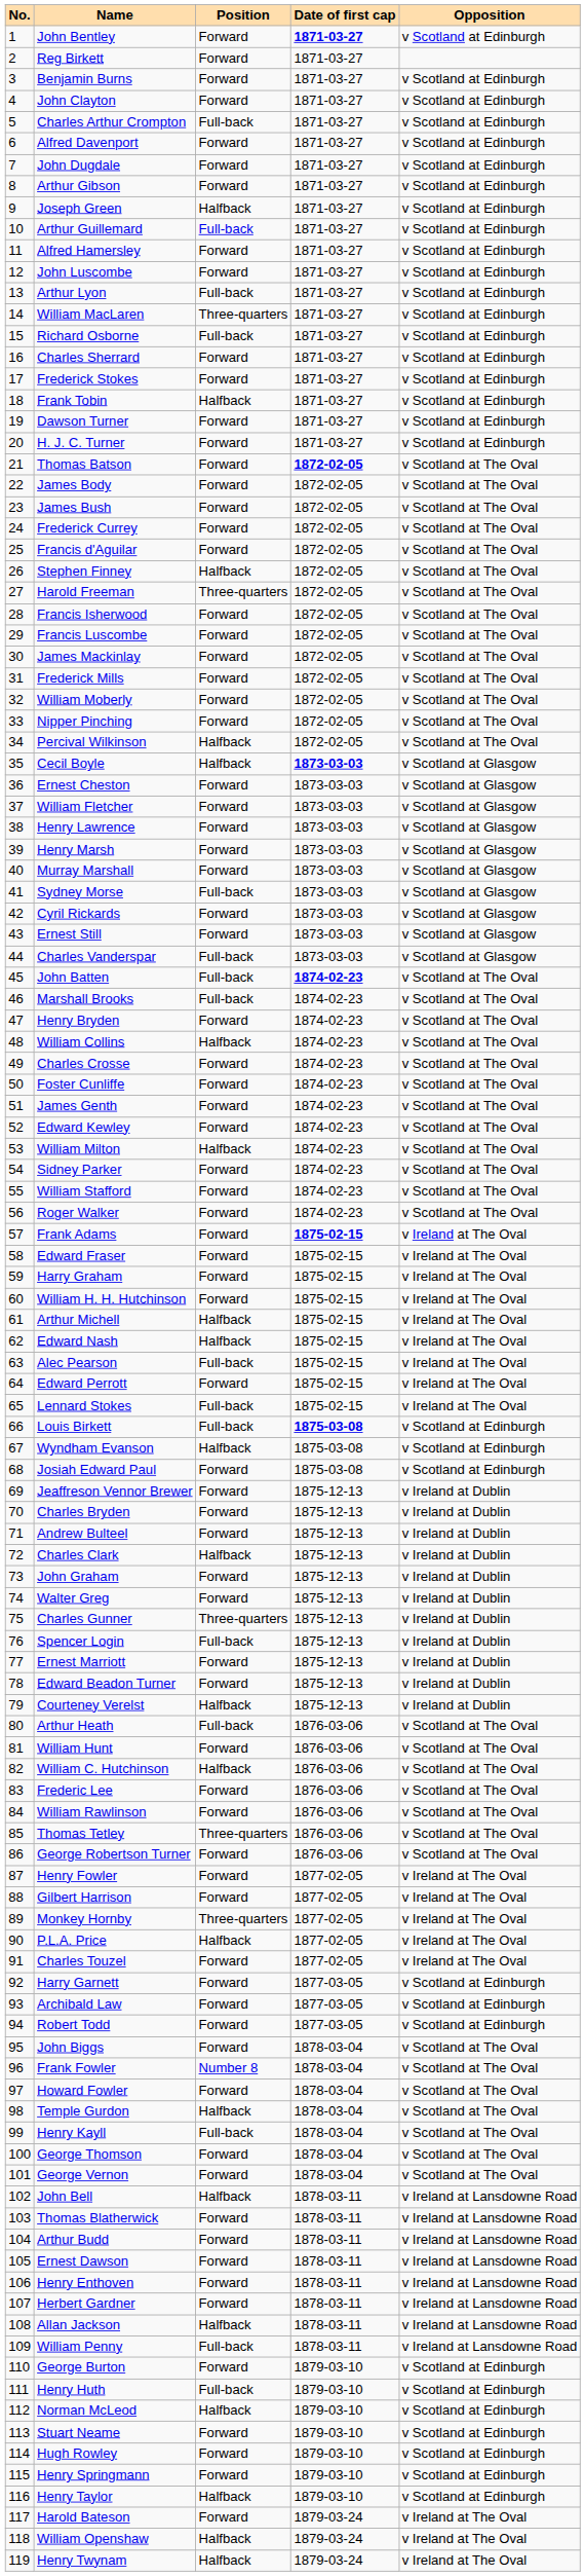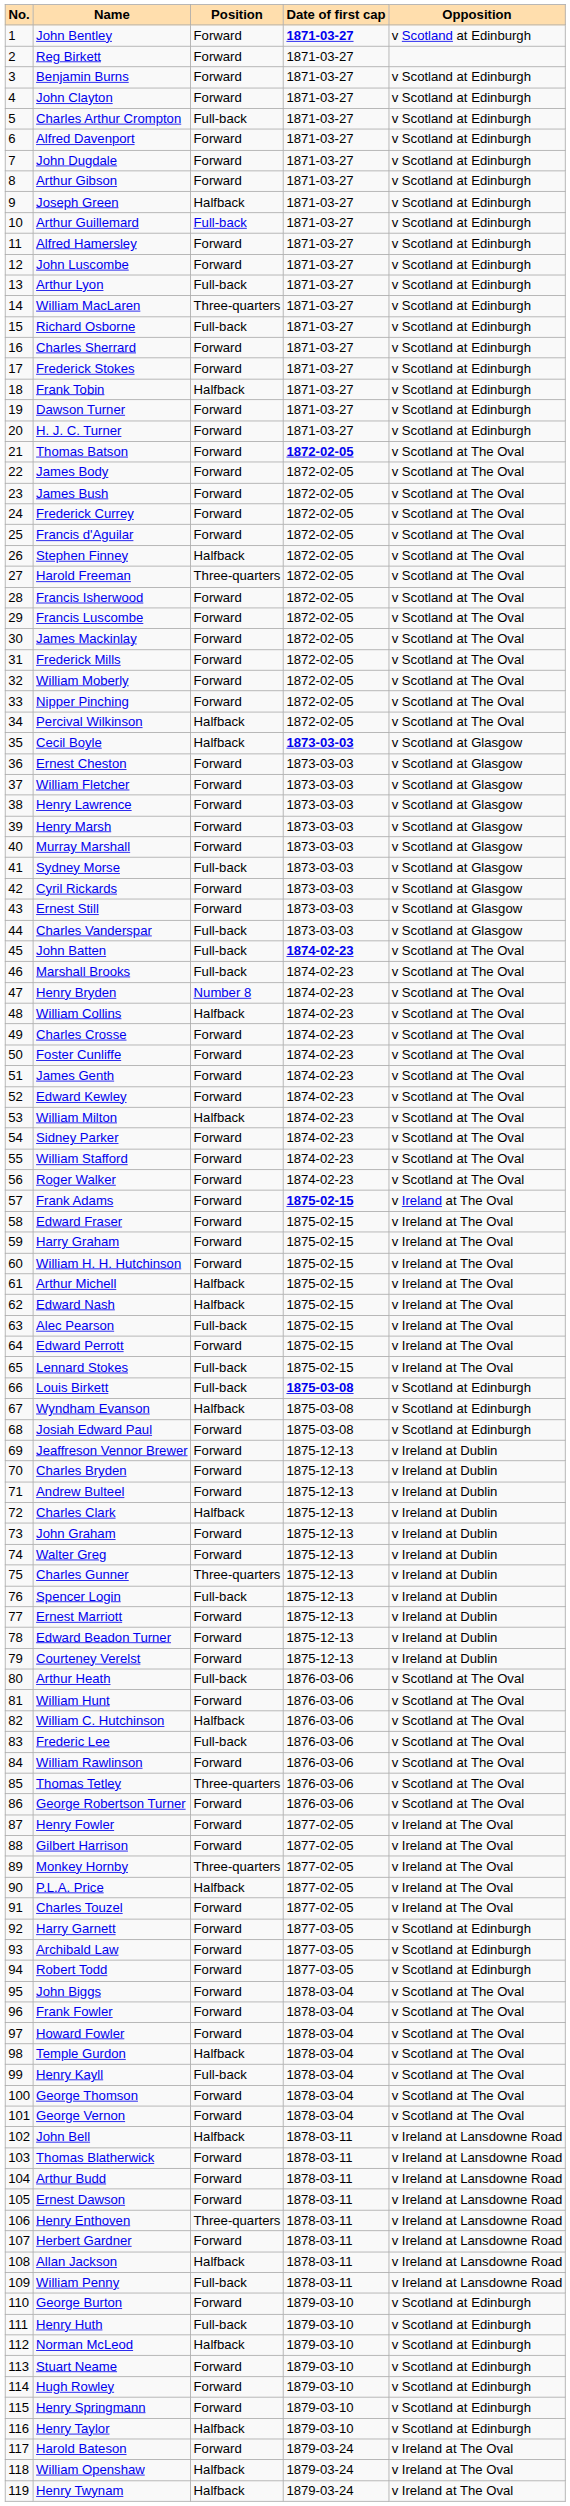Henry Bryden | Position: Forward -> Number 8
Courteney Verelst | Position: Halfback -> Forward
Frederic Lee | Position: Forward -> Full-back
Frank Fowler | Position: Number 8 -> Forward
Henry Enthoven | Position: Forward -> Three-quarters
